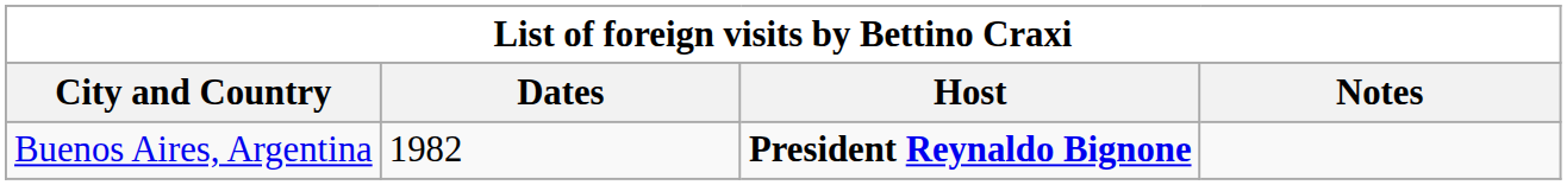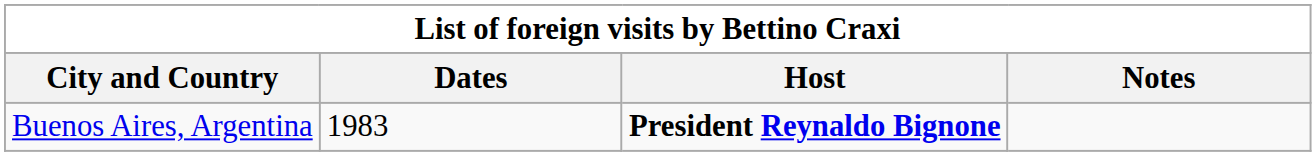Buenos Aires, Argentina | Dates: 1982 -> 1983
